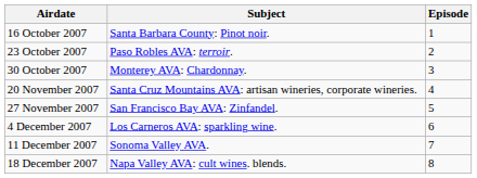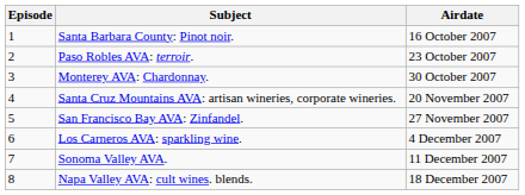columns swapped: Episode <-> Airdate
